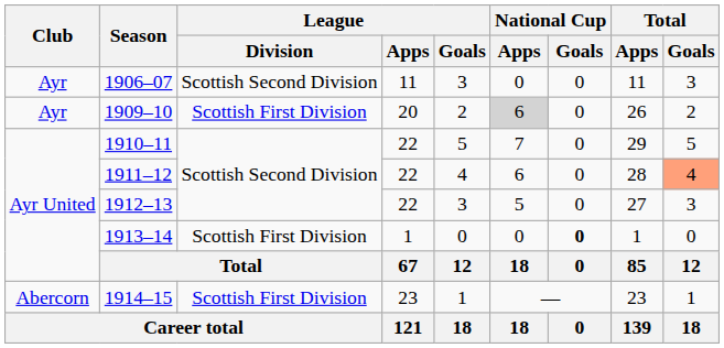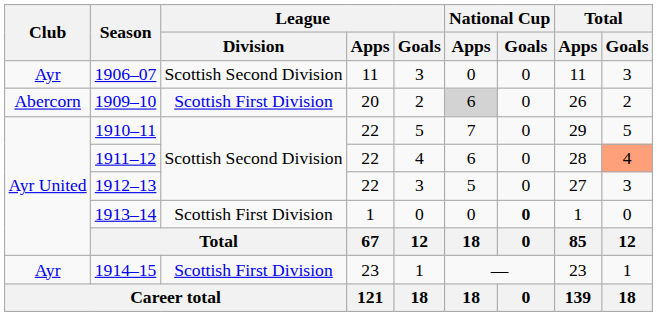1909–10 | Club: Ayr -> Abercorn
1914–15 | Club: Abercorn -> Ayr
